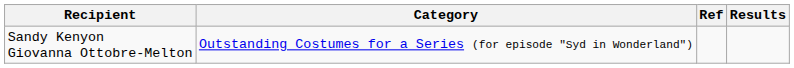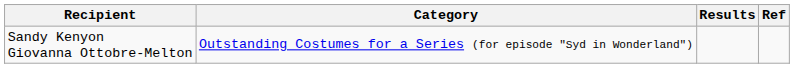columns swapped: Results <-> Ref
